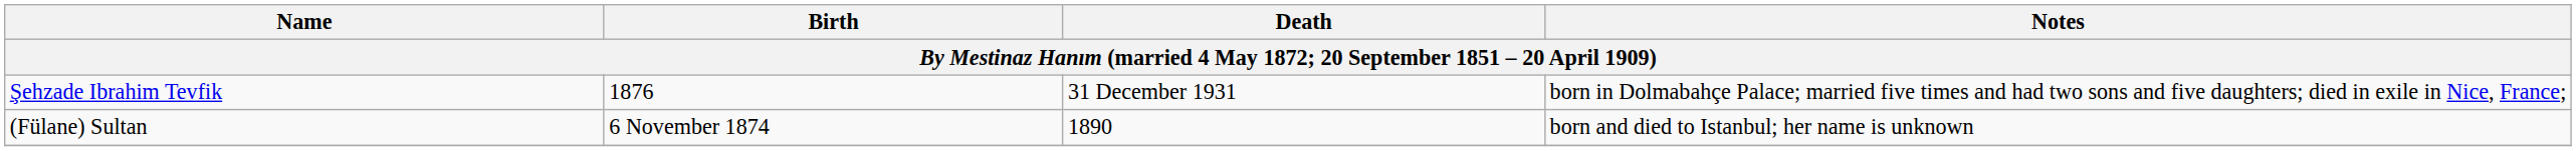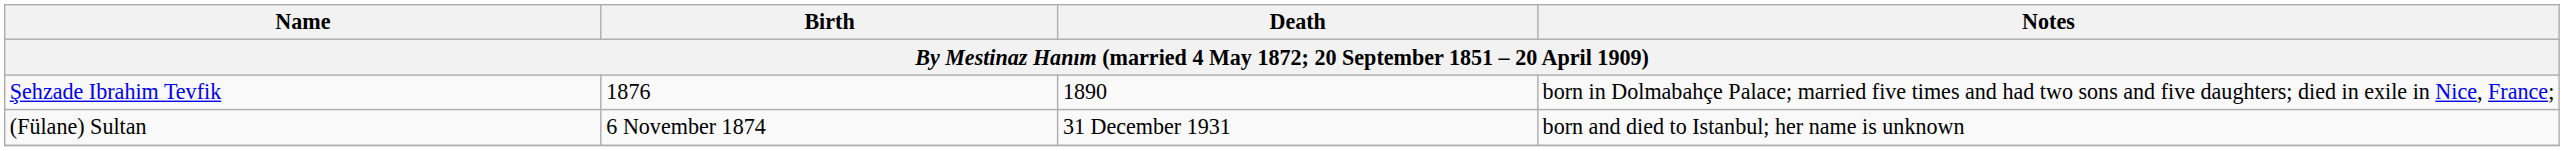Şehzade Ibrahim Tevfik | Death: 31 December 1931 -> 1890
(Fülane) Sultan | Death: 1890 -> 31 December 1931
